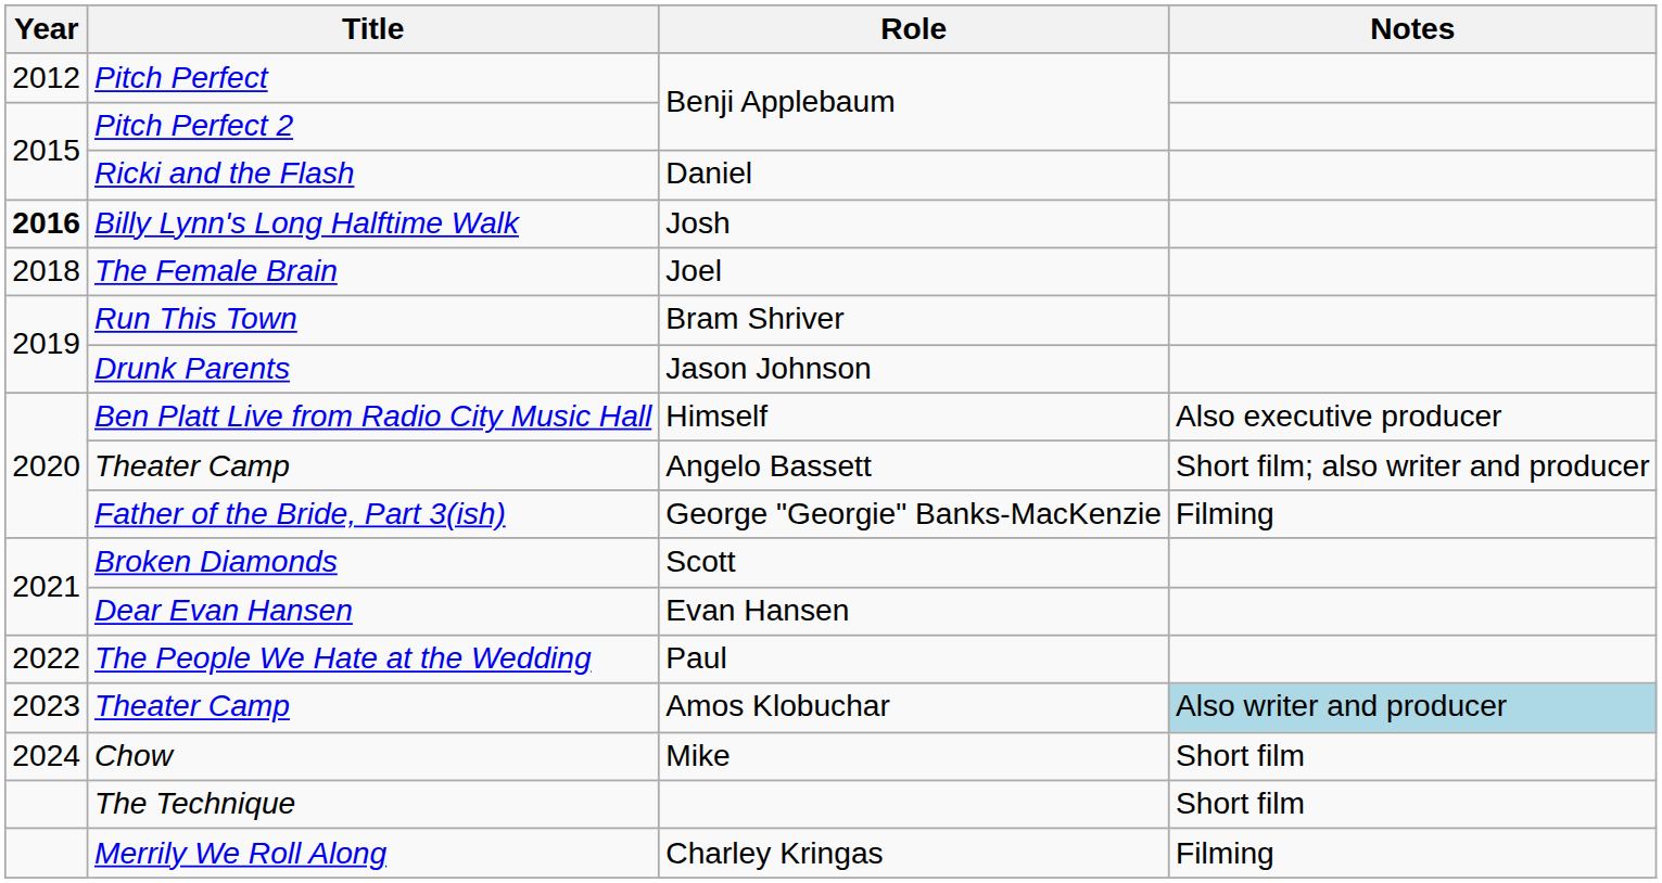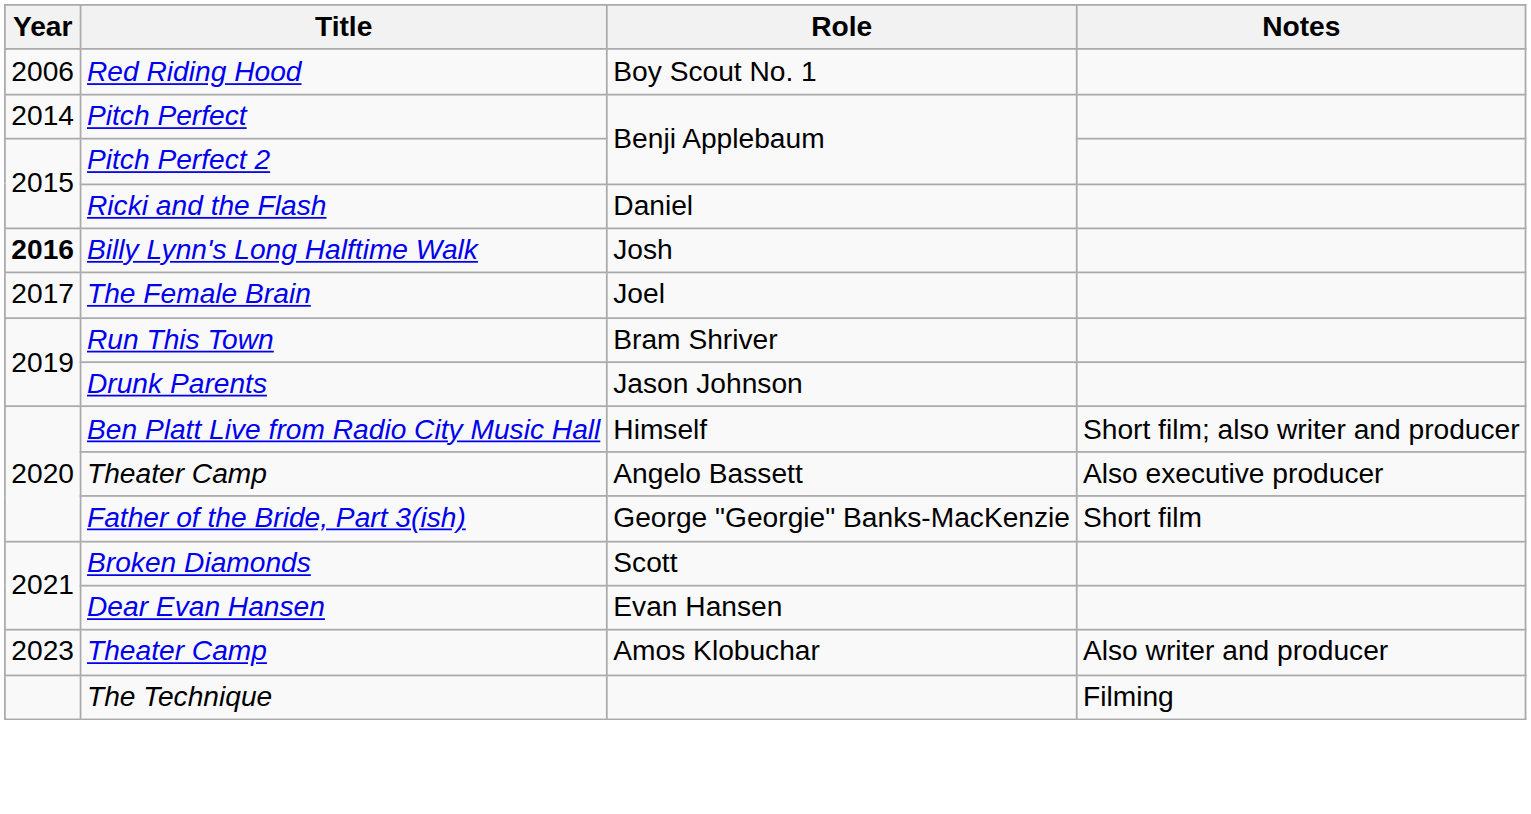+ row: 2006 | Red Riding Hood | Boy Scout No. 1
Pitch Perfect | Year: 2012 -> 2014
The Female Brain | Year: 2018 -> 2017
Ben Platt Live from Radio City Music Hall | Notes: Also executive producer -> Short film; also writer and producer
Theater Camp / Angelo Bassett | Notes: Short film; also writer and producer -> Also executive producer
Father of the Bride, Part 3(ish) | Notes: Filming -> Short film
- row: 2022 | The People We Hate at the Wedding | Paul
Theater Camp / Amos Klobuchar | Notes: lightblue background -> no background
- row: 2024 | Chow | Mike | Short film
The Technique | Notes: Short film -> Filming
- row: Merrily We Roll Along | Charley Kringas | Filming
